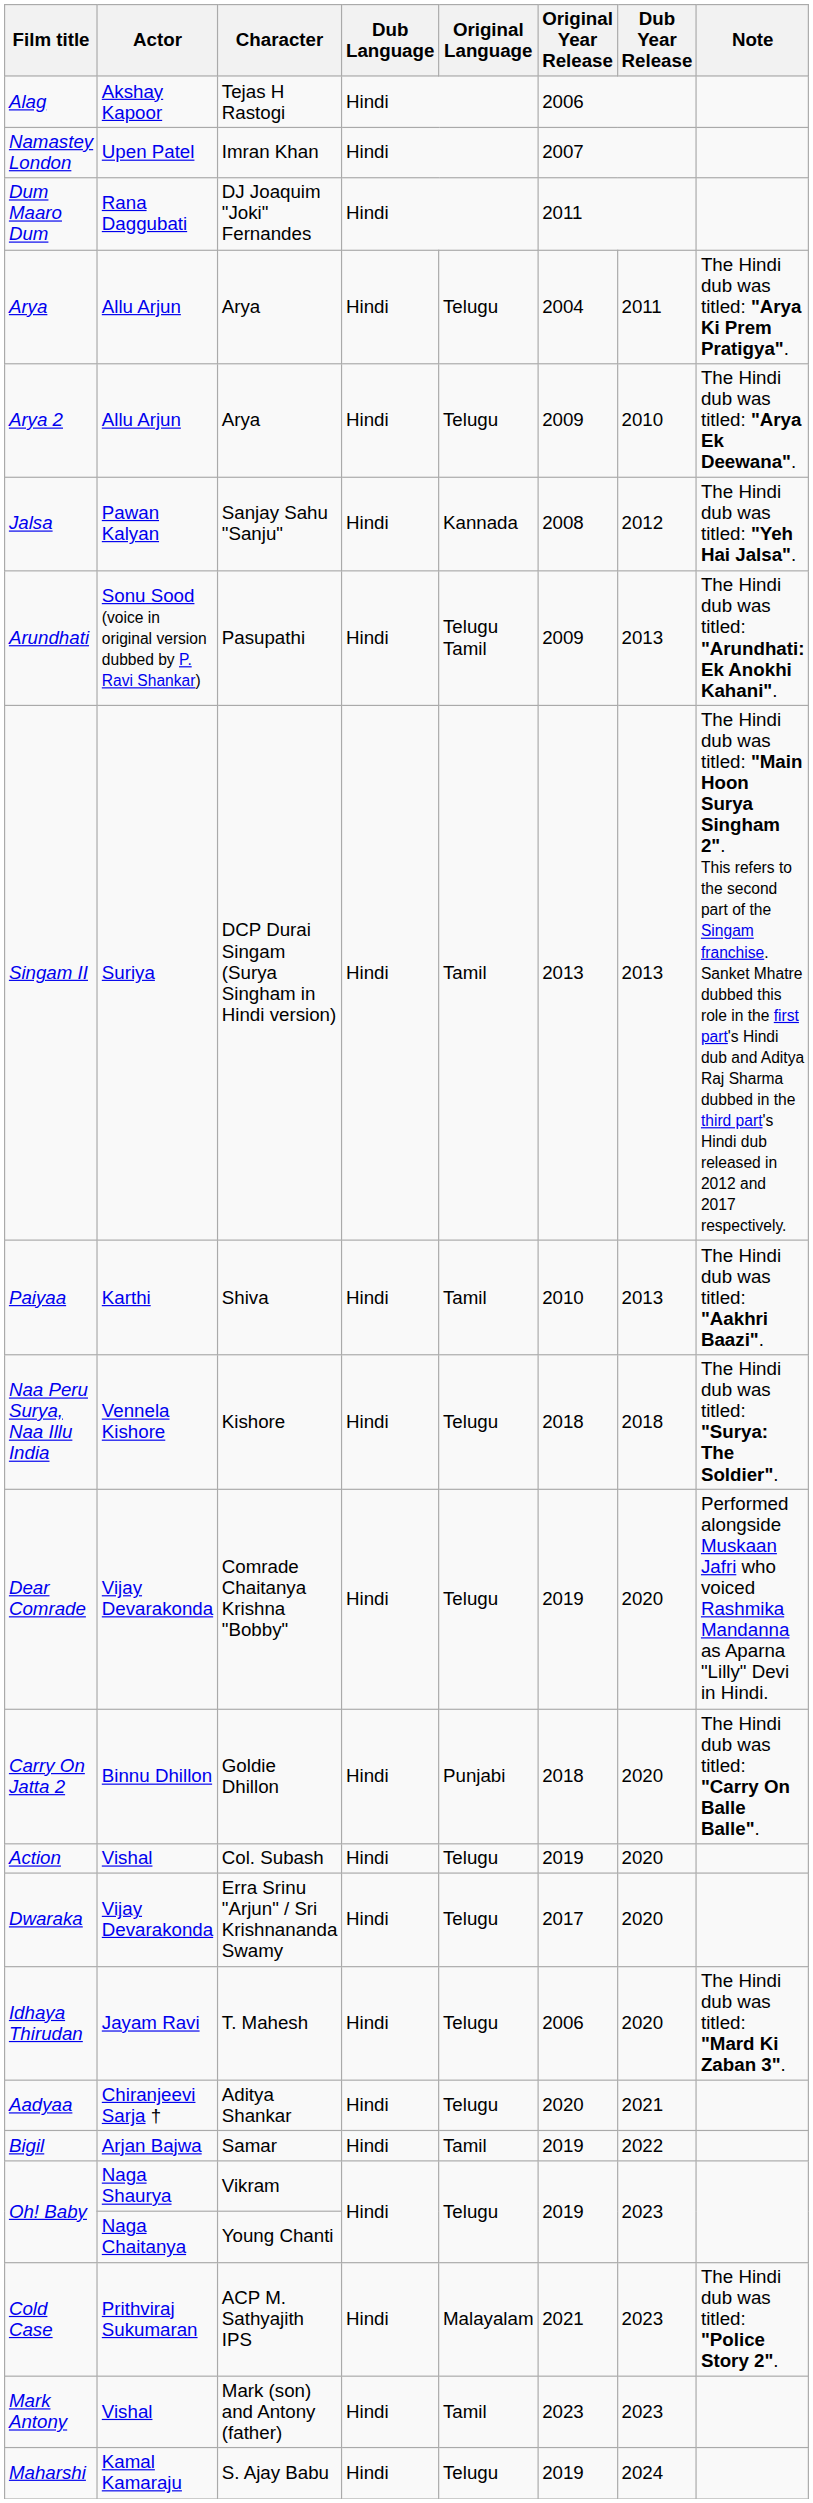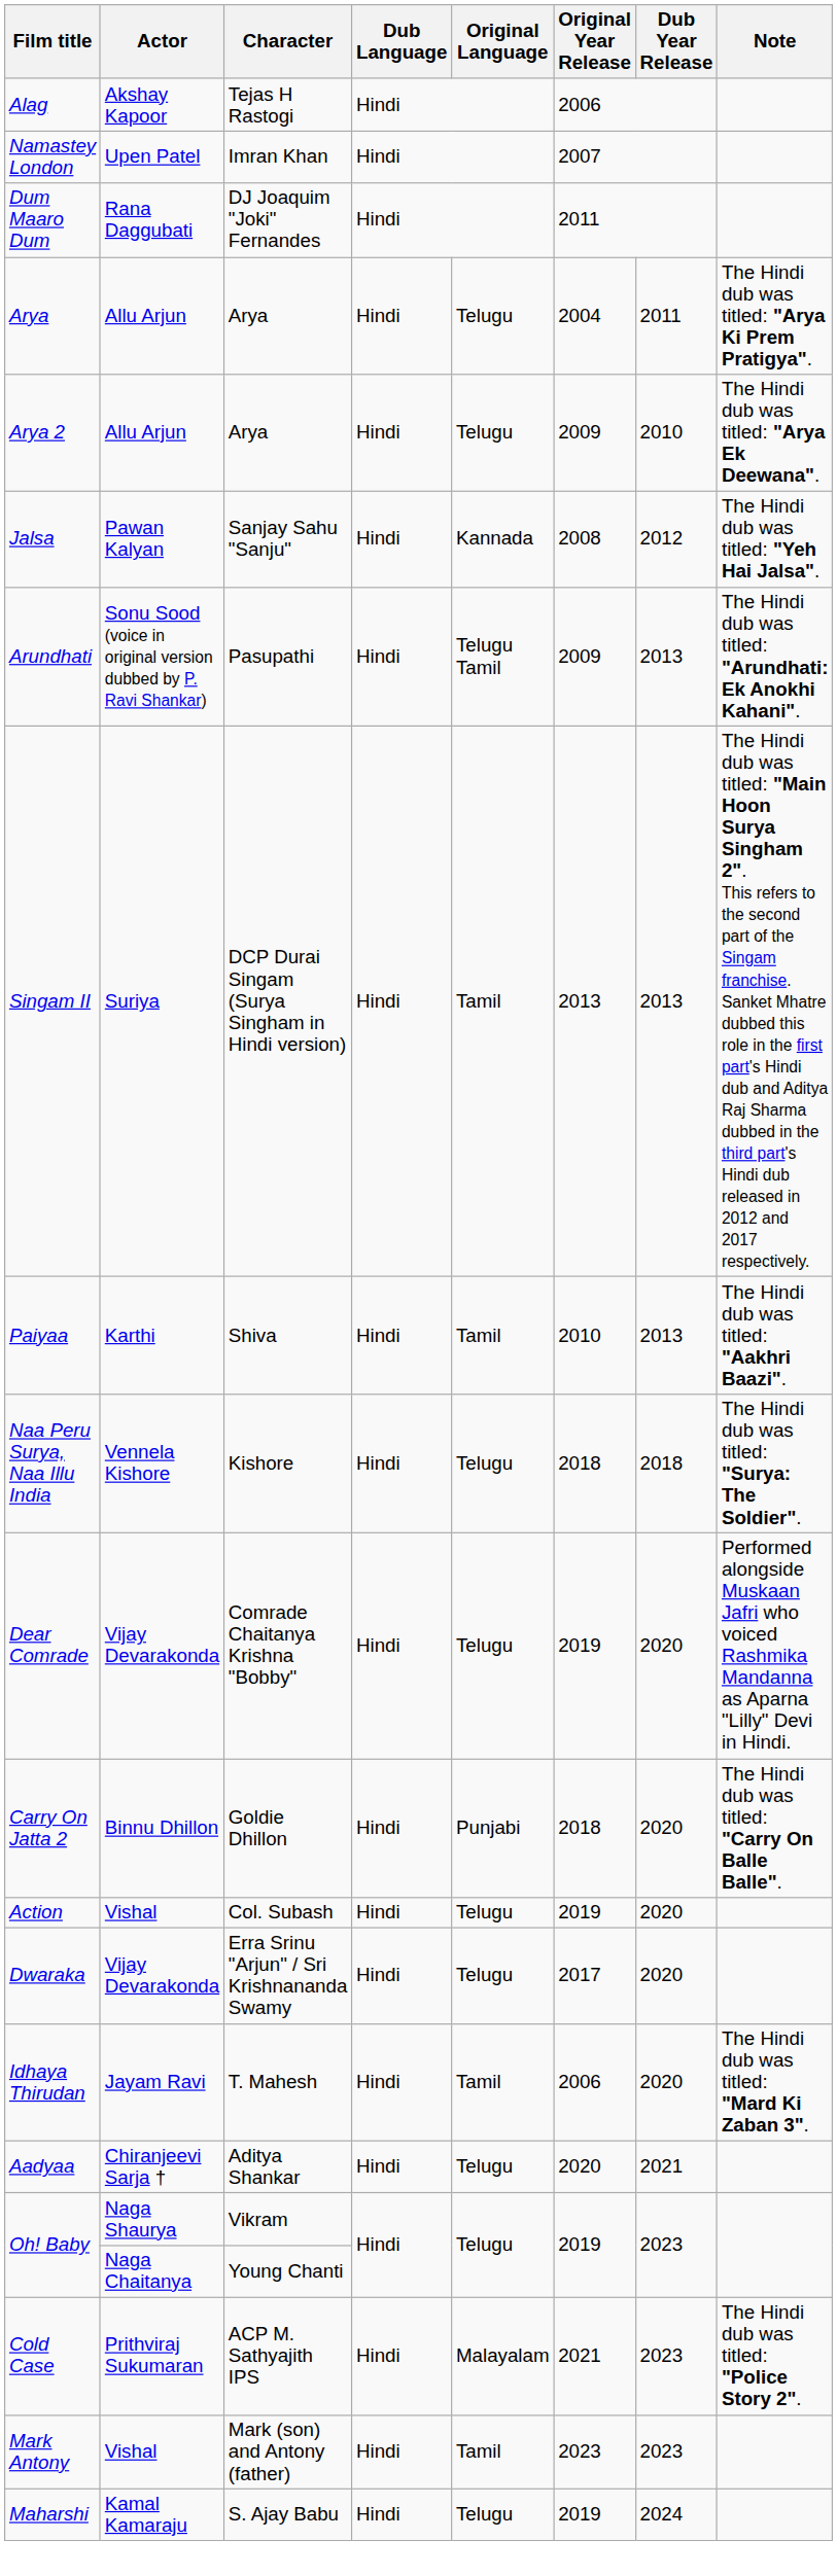Idhaya Thirudan | Original Language: Telugu -> Tamil
- row: Bigil | Arjan Bajwa | Samar | Hindi | Tamil | 2019 | 2022
